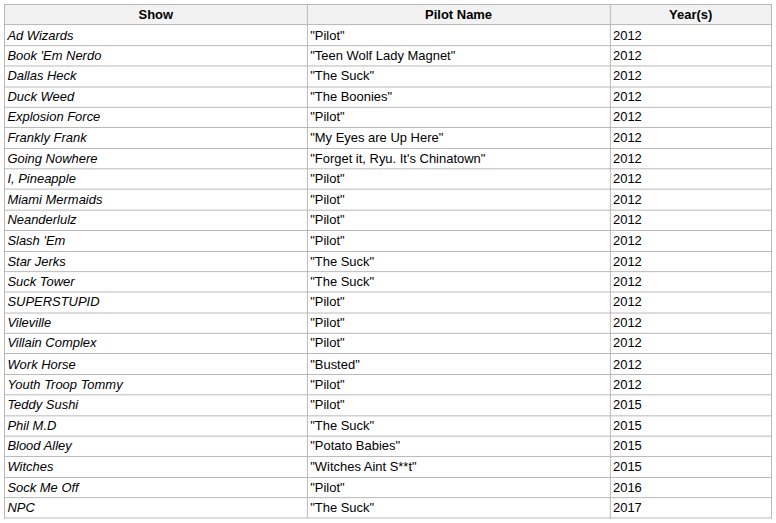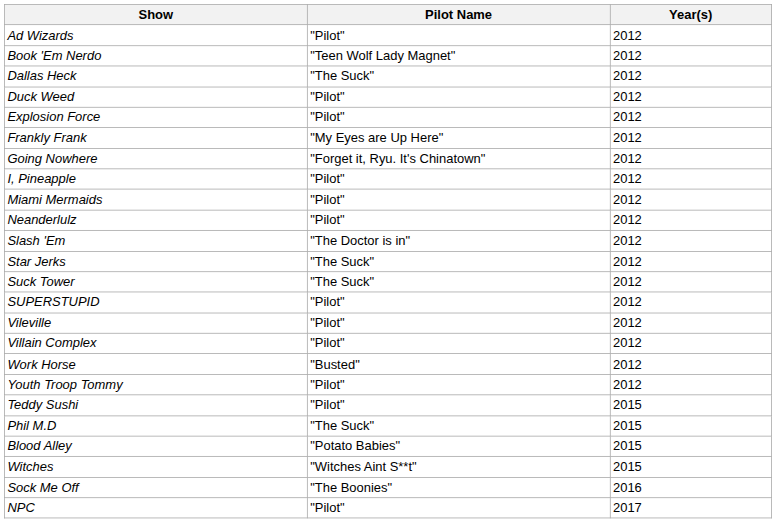Duck Weed | Pilot Name: "The Boonies" -> "Pilot"
Slash 'Em | Pilot Name: "Pilot" -> "The Doctor is in"
Sock Me Off | Pilot Name: "Pilot" -> "The Boonies"
NPC | Pilot Name: "The Suck" -> "Pilot"
